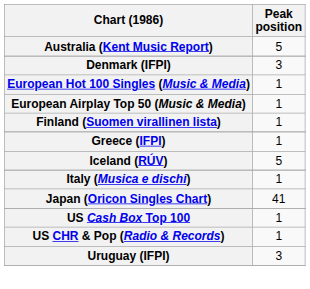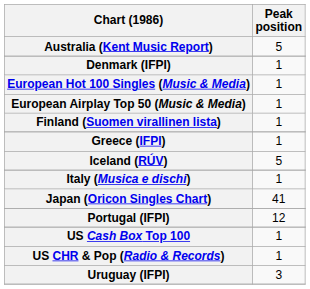Denmark (IFPI) | Peak position: 3 -> 1
+ row: Portugal (IFPI) | 12
